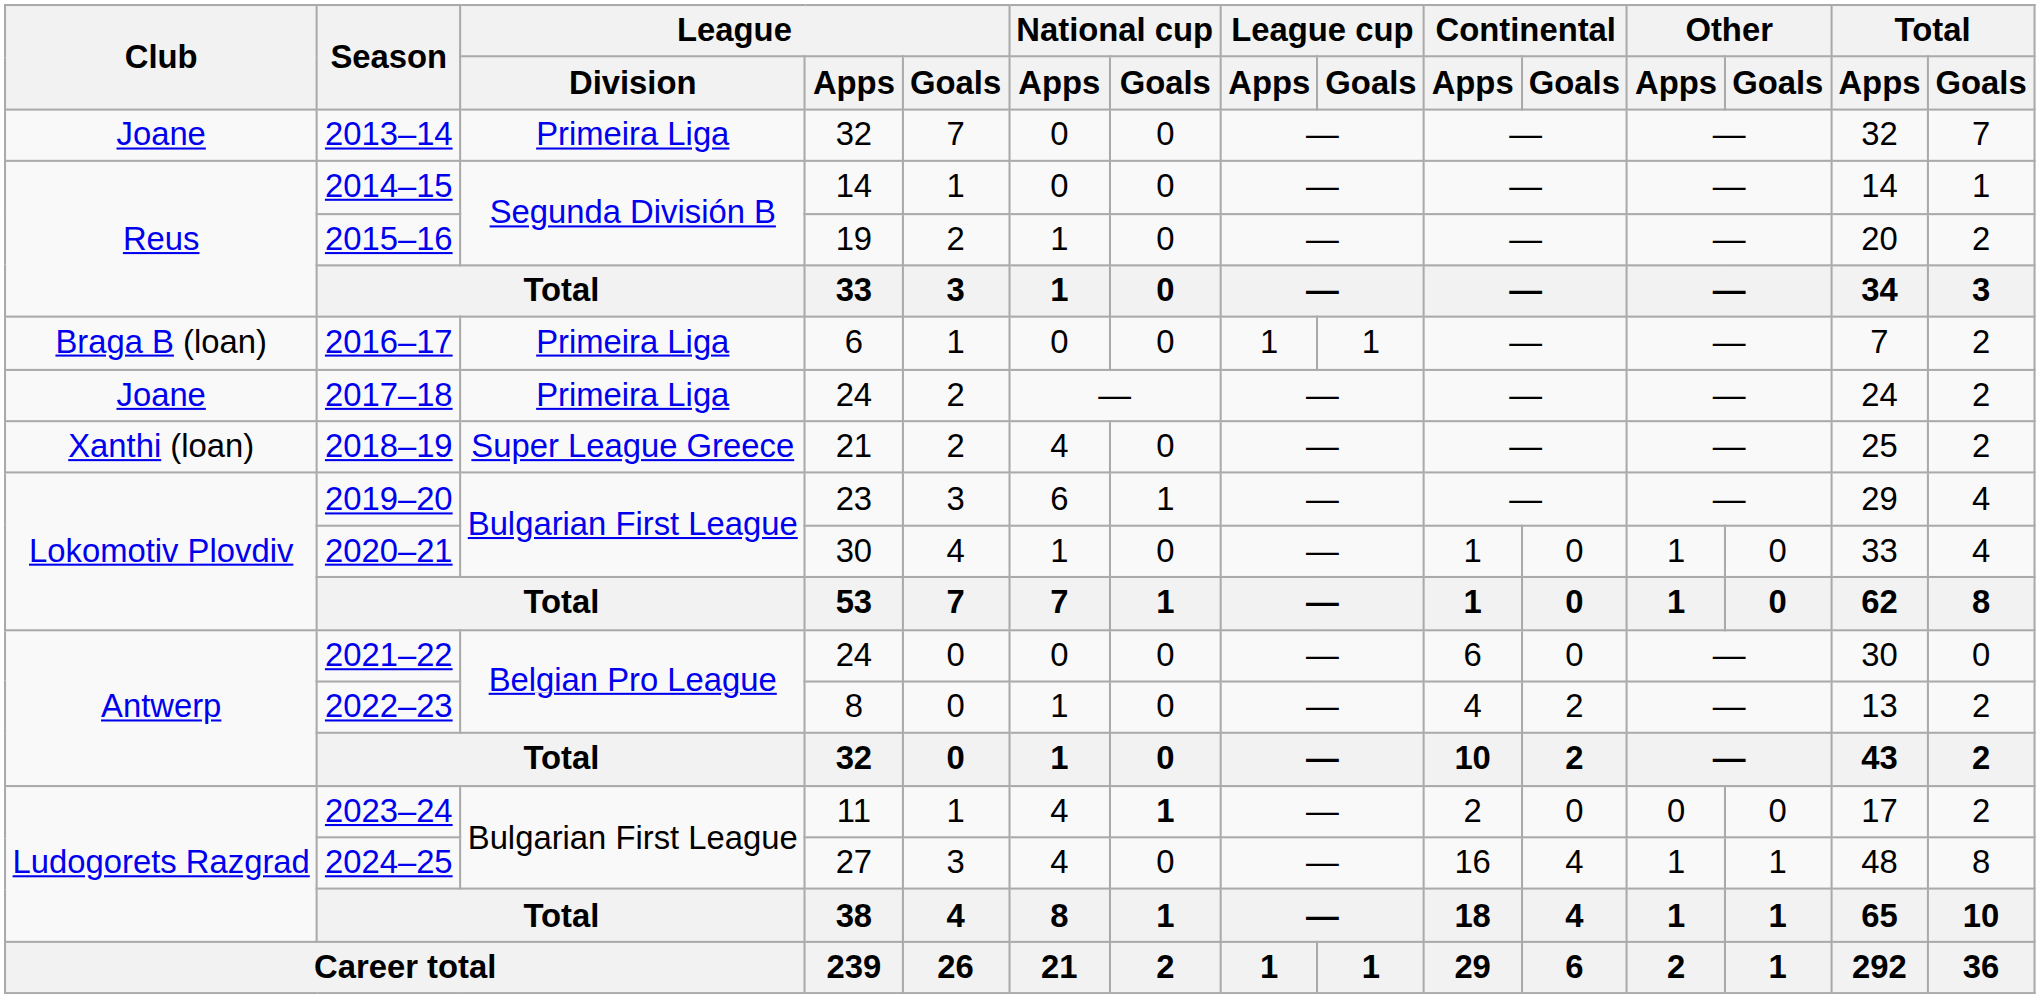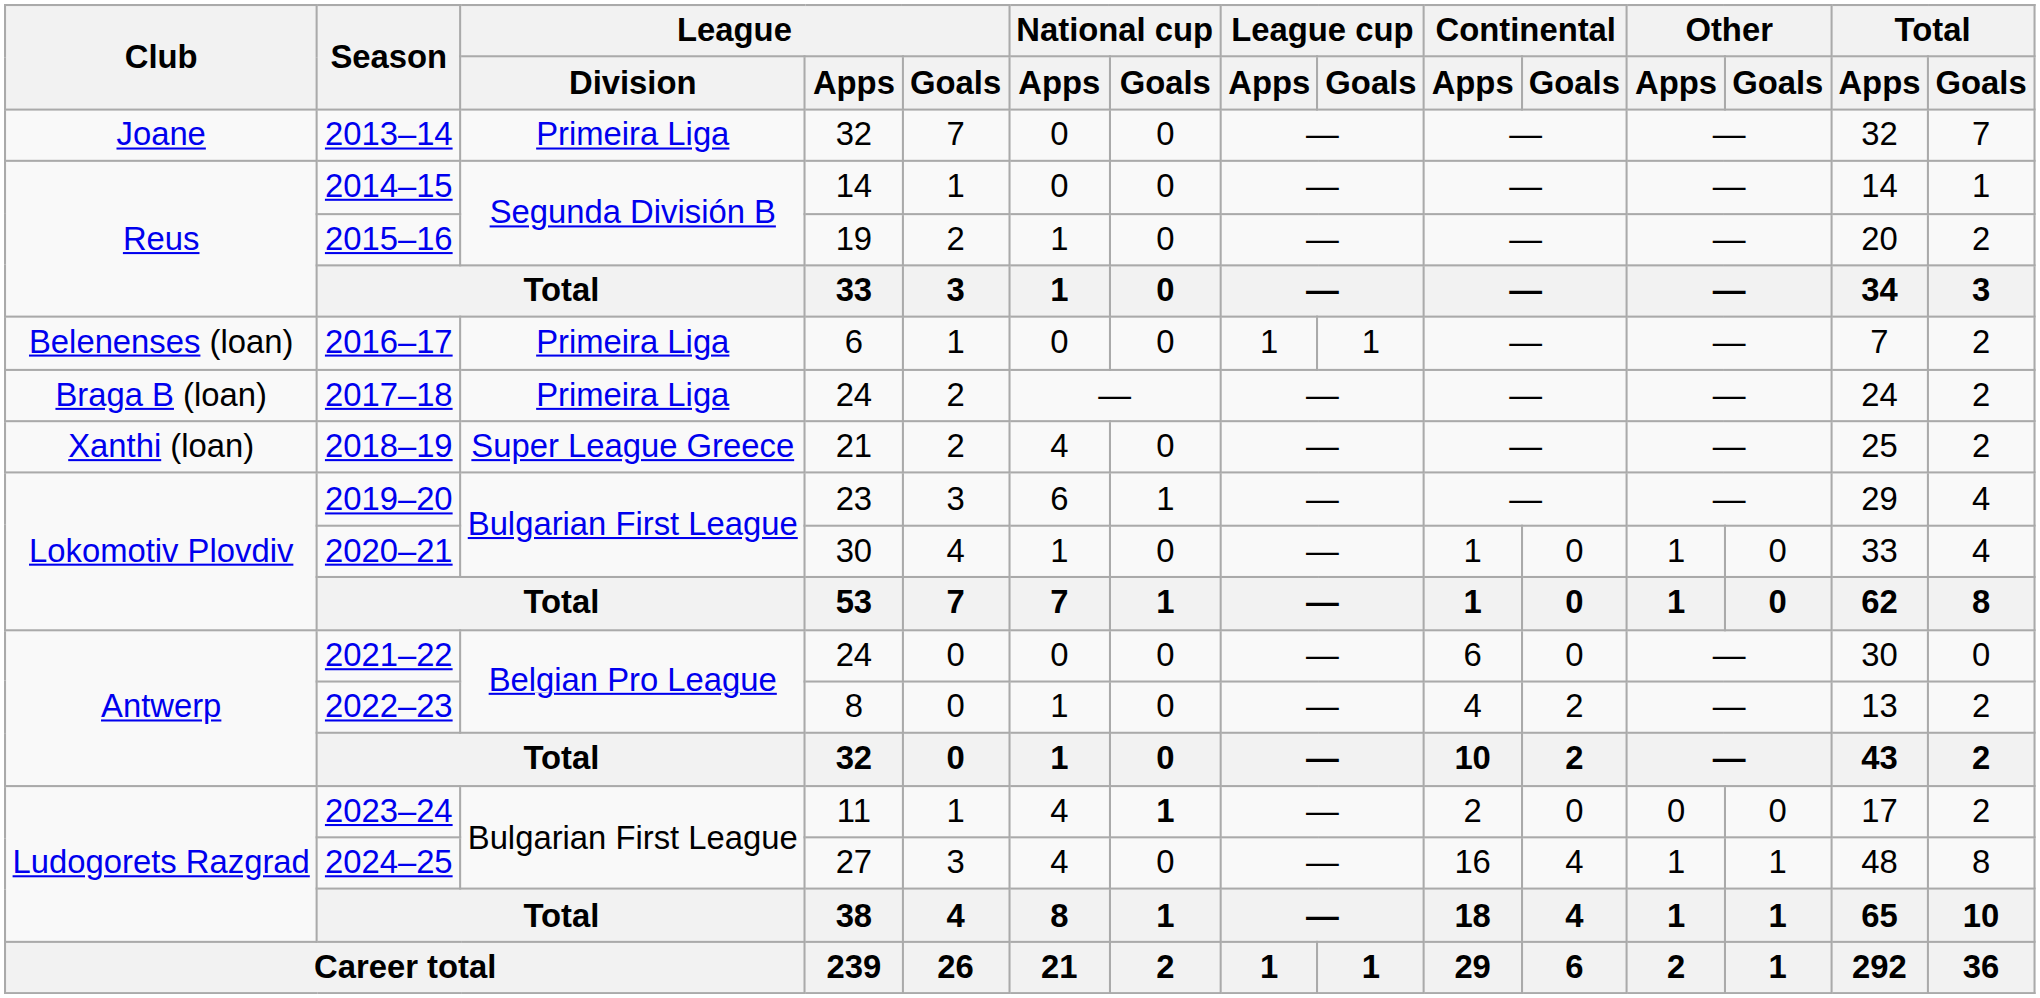2016–17 | Club: Braga B (loan) -> Belenenses (loan)
2017–18 | Club: Joane -> Braga B (loan)
